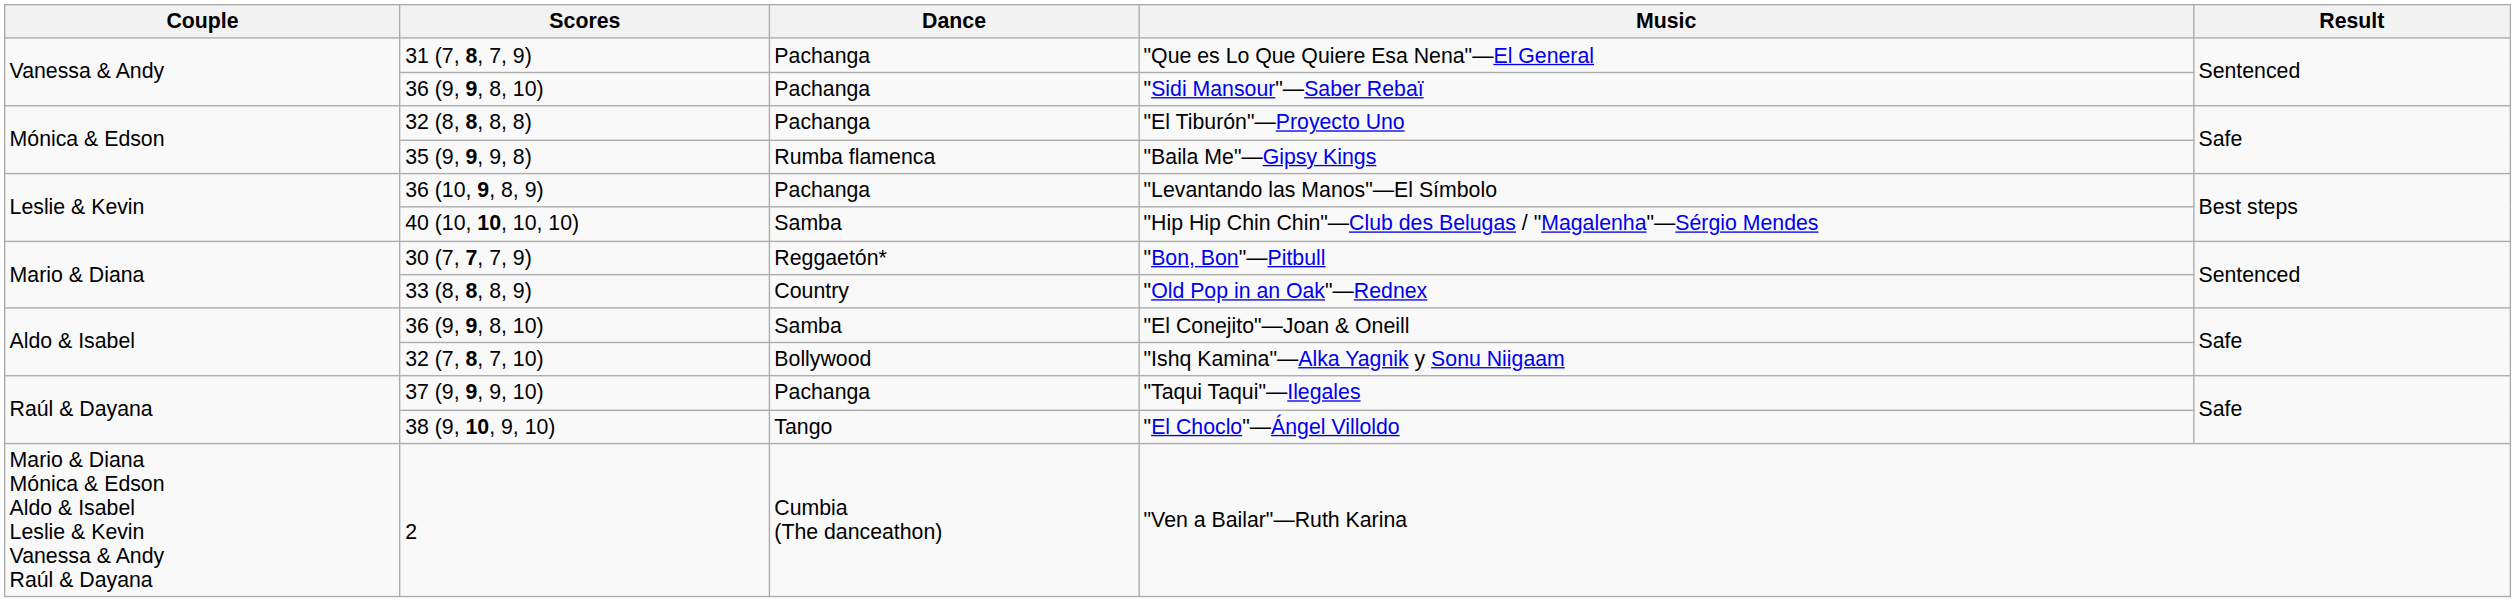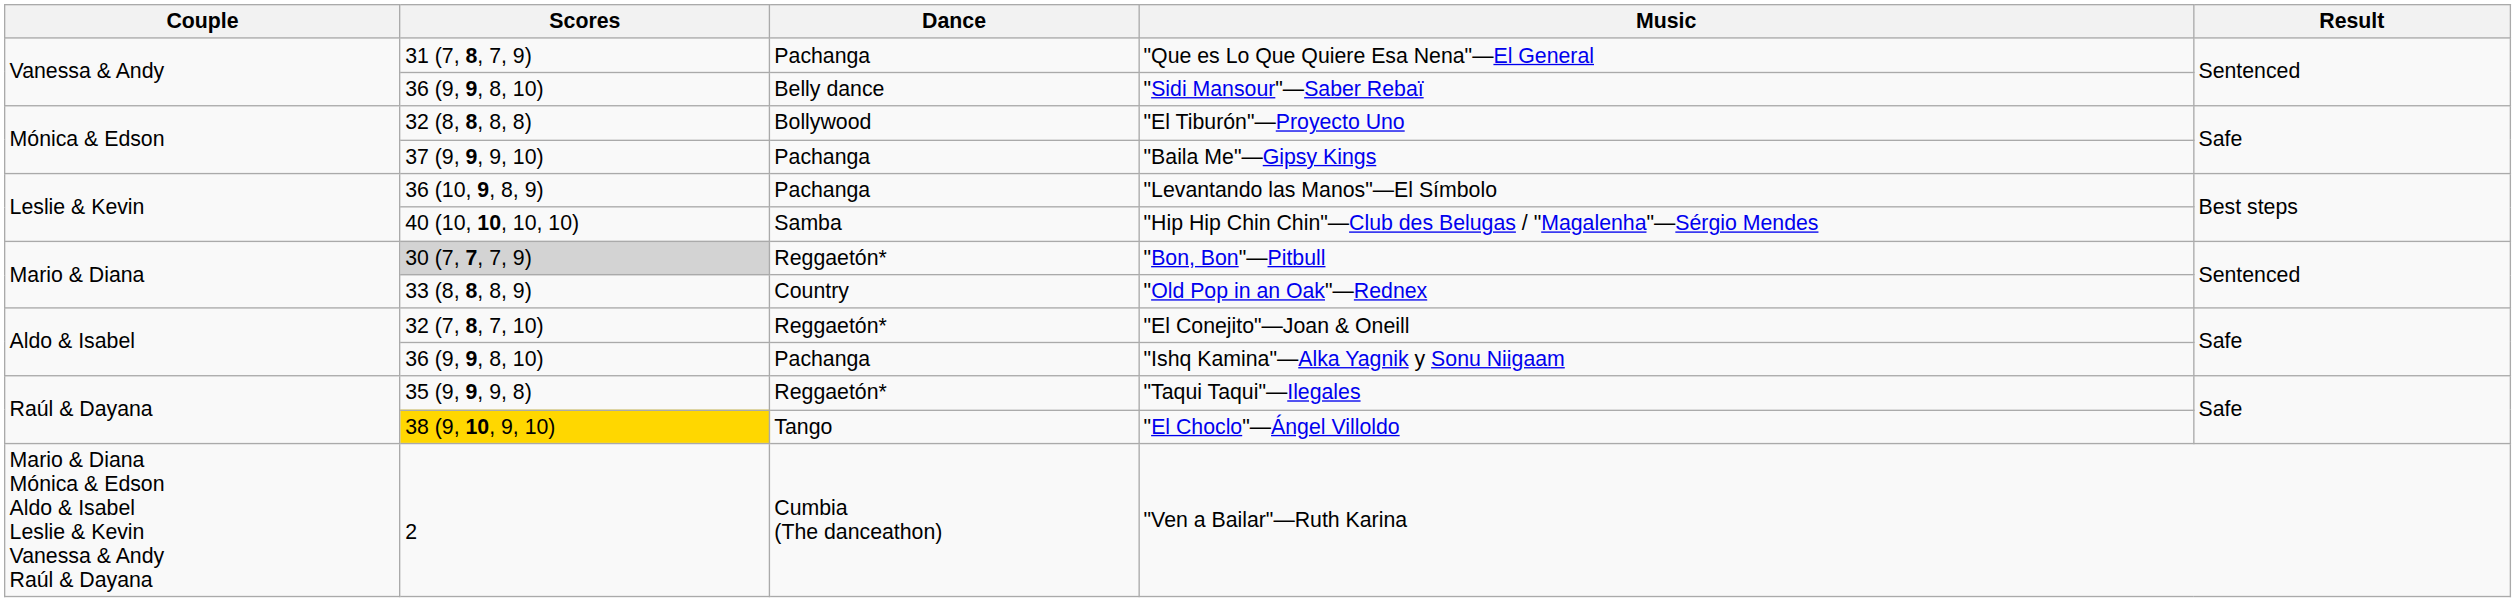"Sidi Mansour"—Saber Rebaï | Dance: Pachanga -> Belly dance
"El Tiburón"—Proyecto Uno | Dance: Pachanga -> Bollywood
"Baila Me"—Gipsy Kings | Scores: 35 (9, 9, 9, 8) -> 37 (9, 9, 9, 10)
"Baila Me"—Gipsy Kings | Dance: Rumba flamenca -> Pachanga
"Bon, Bon"—Pitbull | Scores: no background -> lightgrey background
"El Conejito"—Joan & Oneill | Scores: 36 (9, 9, 8, 10) -> 32 (7, 8, 7, 10)
"El Conejito"—Joan & Oneill | Dance: Samba -> Reggaetón*
"Ishq Kamina"—Alka Yagnik y Sonu Niigaam | Scores: 32 (7, 8, 7, 10) -> 36 (9, 9, 8, 10)
"Ishq Kamina"—Alka Yagnik y Sonu Niigaam | Dance: Bollywood -> Pachanga
"Taqui Taqui"—Ilegales | Scores: 37 (9, 9, 9, 10) -> 35 (9, 9, 9, 8)
"Taqui Taqui"—Ilegales | Dance: Pachanga -> Reggaetón*
"El Choclo"—Ángel Villoldo | Scores: no background -> gold background
